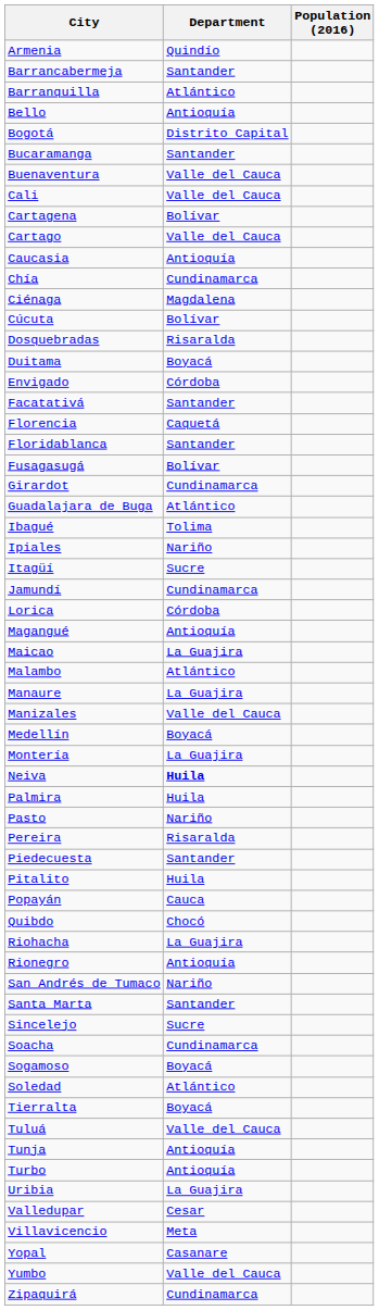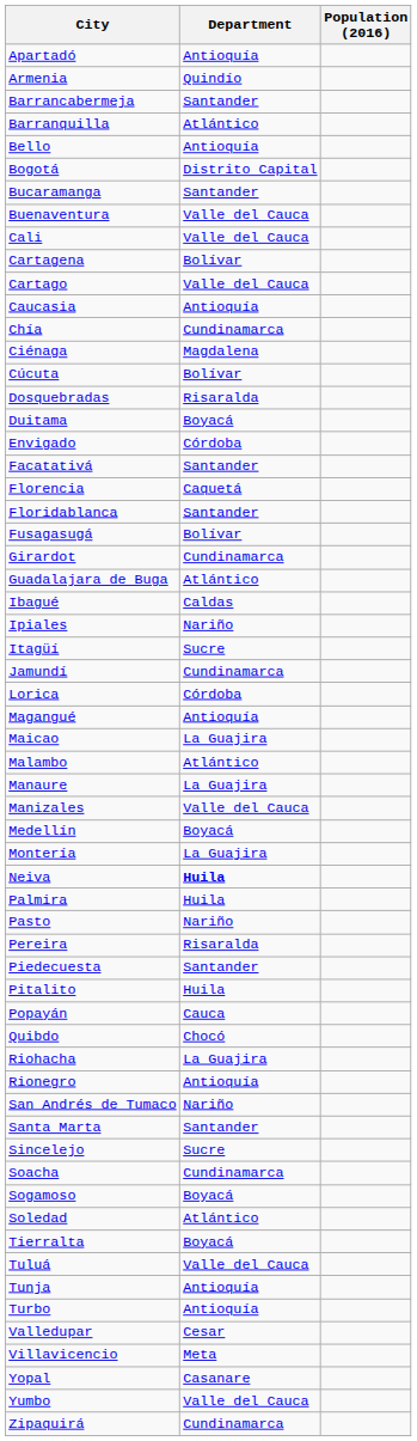+ row: Apartadó | Antioquía
Ibagué | Department: Tolima -> Caldas
- row: Uribia | La Guajira
